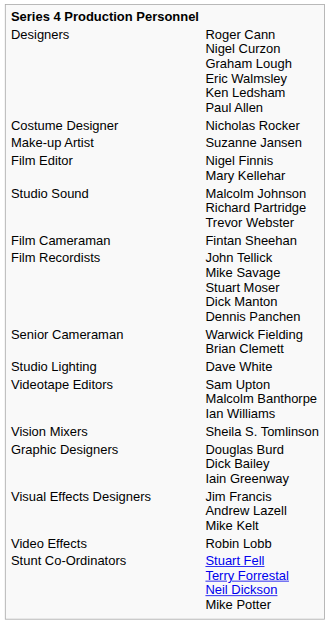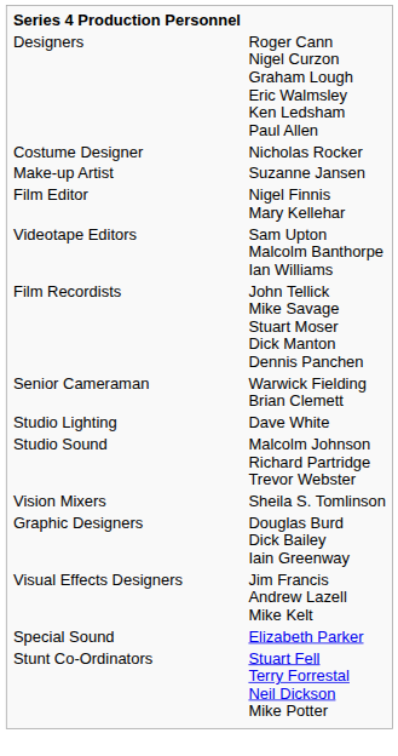rows swapped: Videotape Editors <-> Studio Sound
- row: Film Cameraman | Fintan Sheehan
+ row: Special Sound | Elizabeth Parker
- row: Video Effects | Robin Lobb
